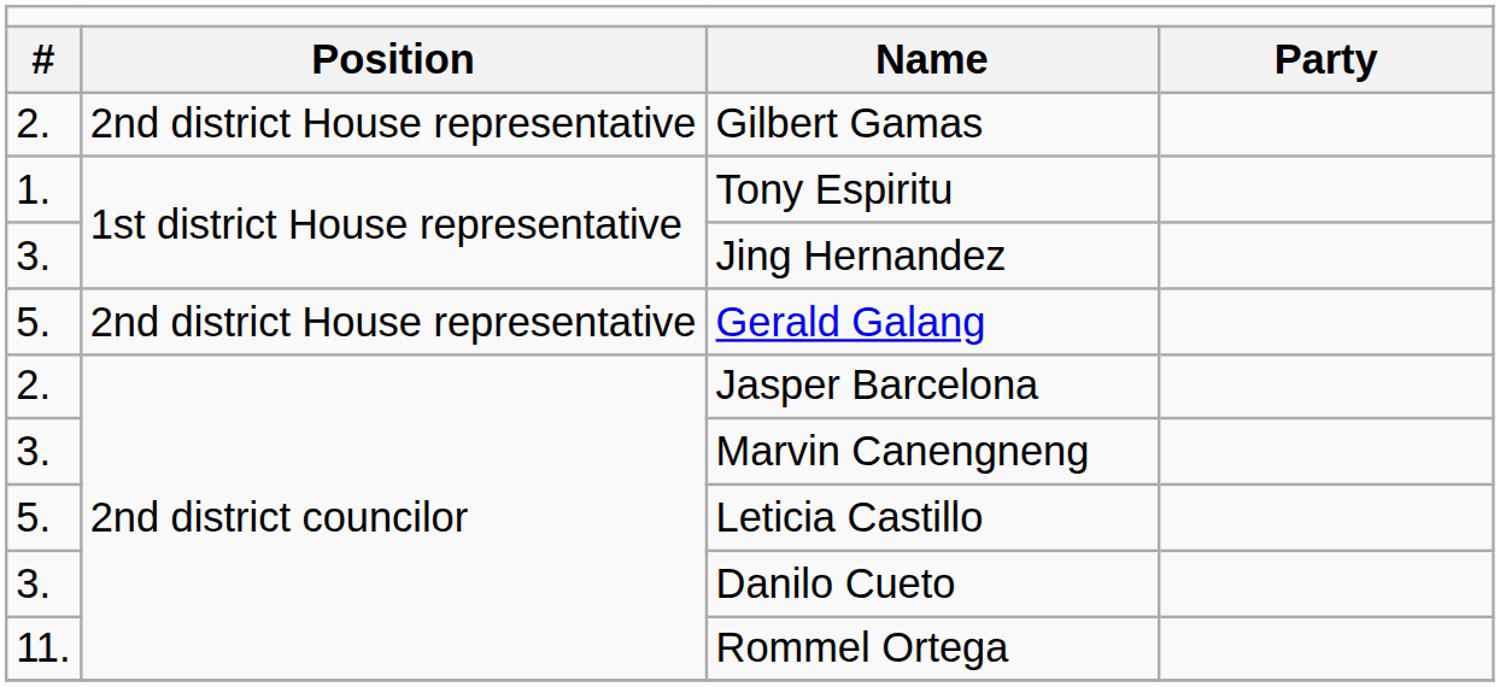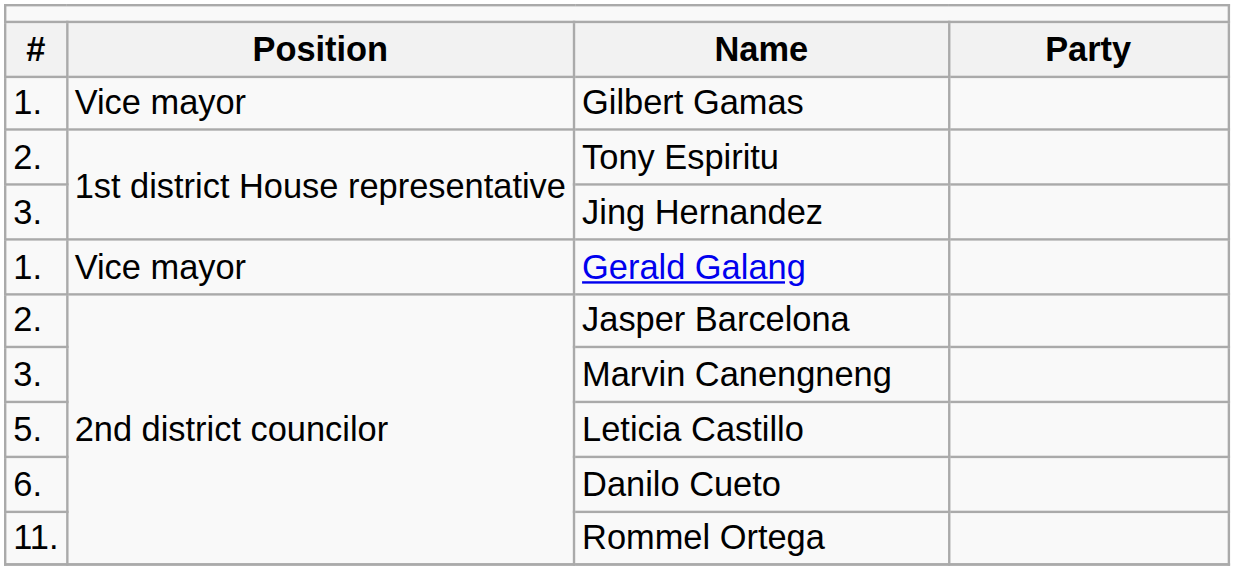Gilbert Gamas | column 1: 2. -> 1.
Gilbert Gamas | column 2: 2nd district House representative -> Vice mayor
Tony Espiritu | column 1: 1. -> 2.
Gerald Galang | column 1: 5. -> 1.
Gerald Galang | column 2: 2nd district House representative -> Vice mayor
Danilo Cueto | column 1: 3. -> 6.
